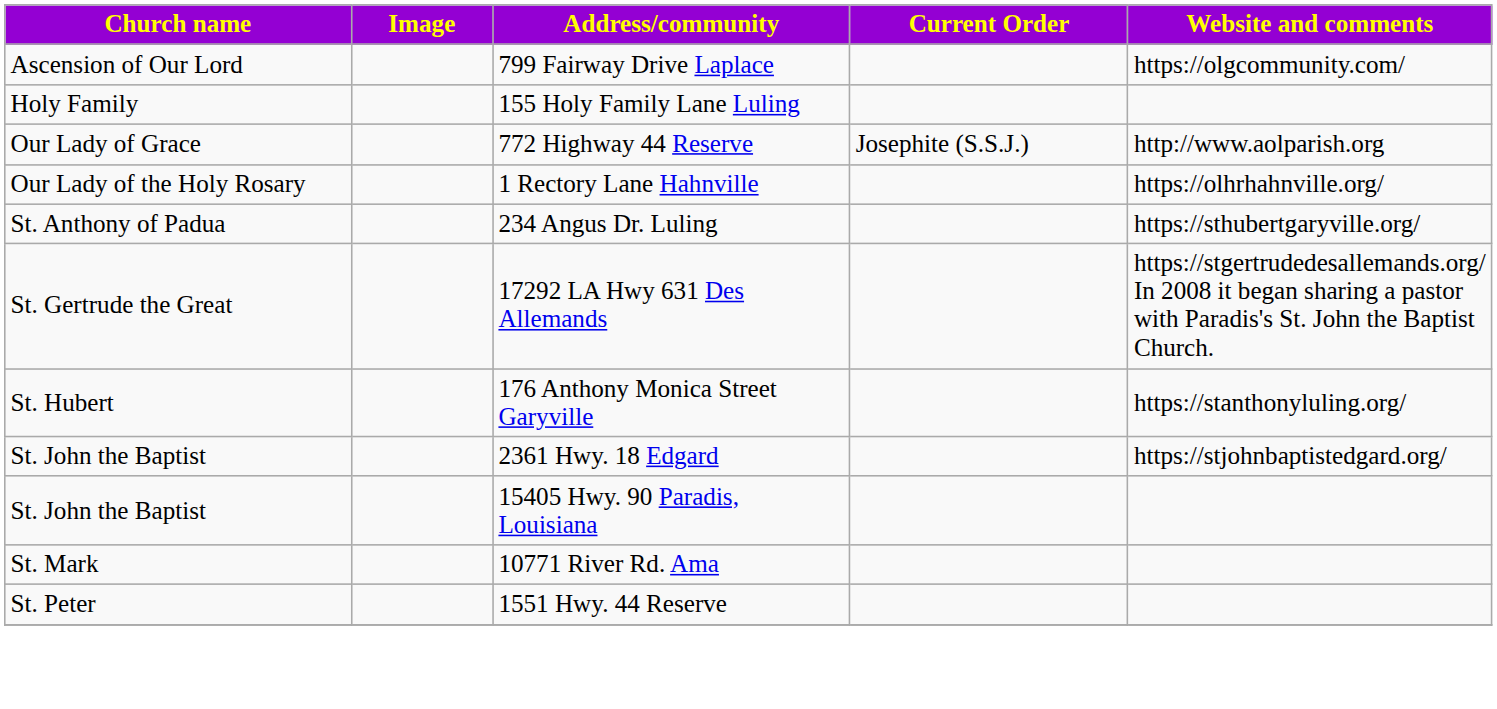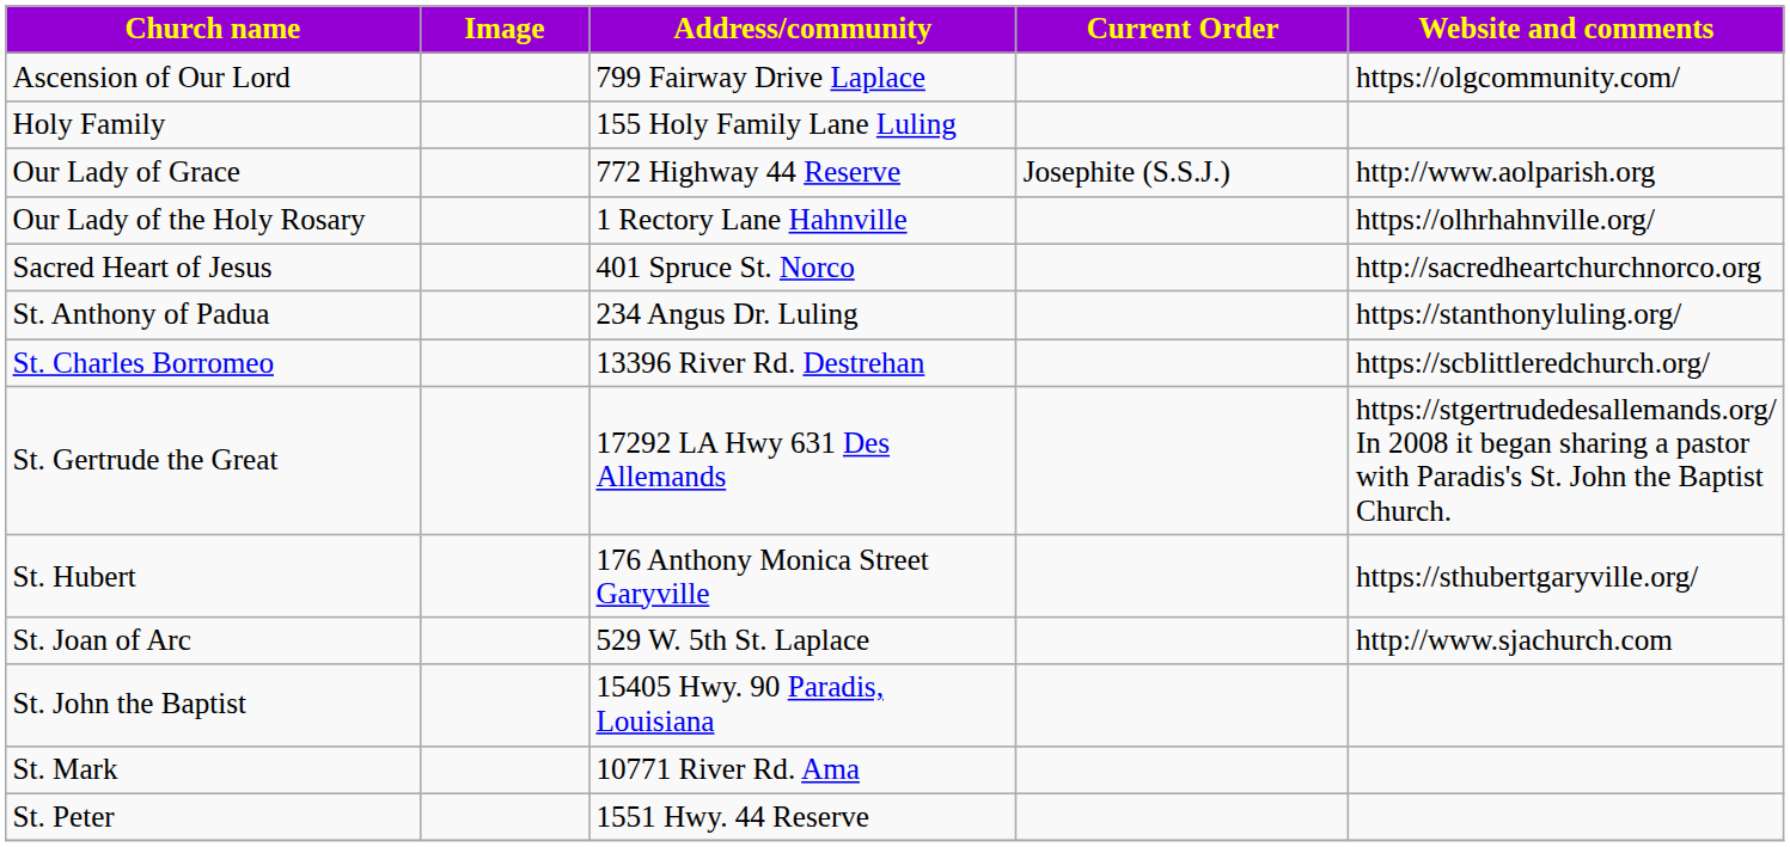+ row: Sacred Heart of Jesus | 401 Spruce St. Norco | http://sacredheartchurchnorco.org
234 Angus Dr. Luling | Website and comments: https://sthubertgaryville.org/ -> https://stanthonyluling.org/
+ row: St. Charles Borromeo | 13396 River Rd. Destrehan | https://scblittleredchurch.org/
176 Anthony Monica Street Garyville | Website and comments: https://stanthonyluling.org/ -> https://sthubertgaryville.org/
+ row: St. Joan of Arc | 529 W. 5th St. Laplace | http://www.sjachurch.com
- row: St. John the Baptist | 2361 Hwy. 18 Edgard | https://stjohnbaptistedgard.org/
